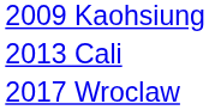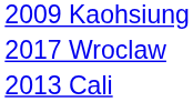rows swapped: 2013 Cali <-> 2017 Wroclaw
